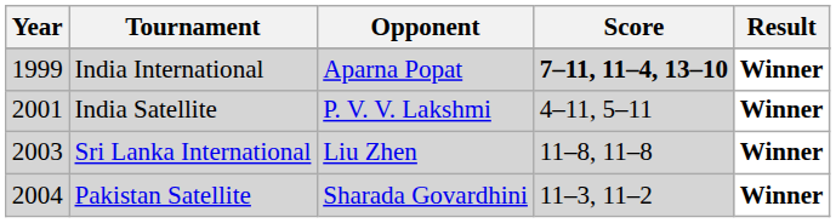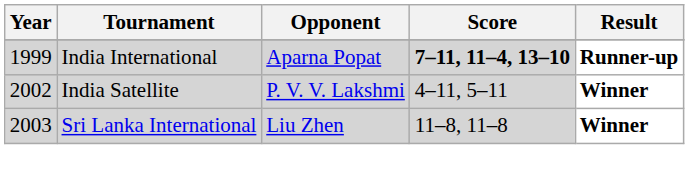India International | Result: Winner -> Runner-up
India Satellite | Year: 2001 -> 2002
- row: 2004 | Pakistan Satellite | Sharada Govardhini | 11–3, 11–2 | Winner
